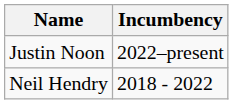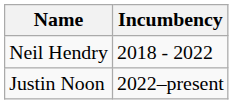rows swapped: Neil Hendry <-> Justin Noon
